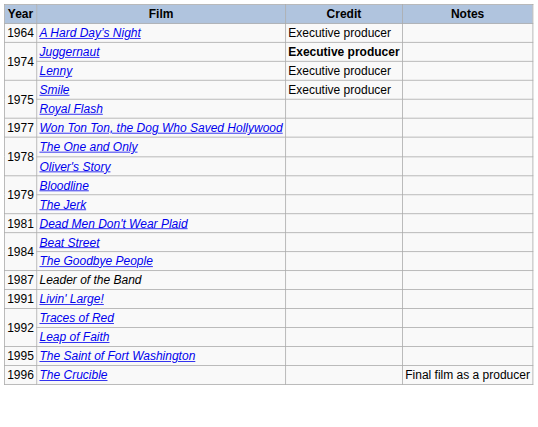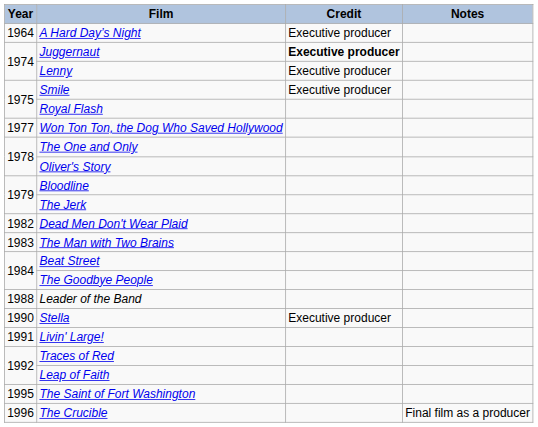Dead Men Don't Wear Plaid | Year: 1981 -> 1982
+ row: 1983 | The Man with Two Brains
Leader of the Band | Year: 1987 -> 1988
+ row: 1990 | Stella | Executive producer
